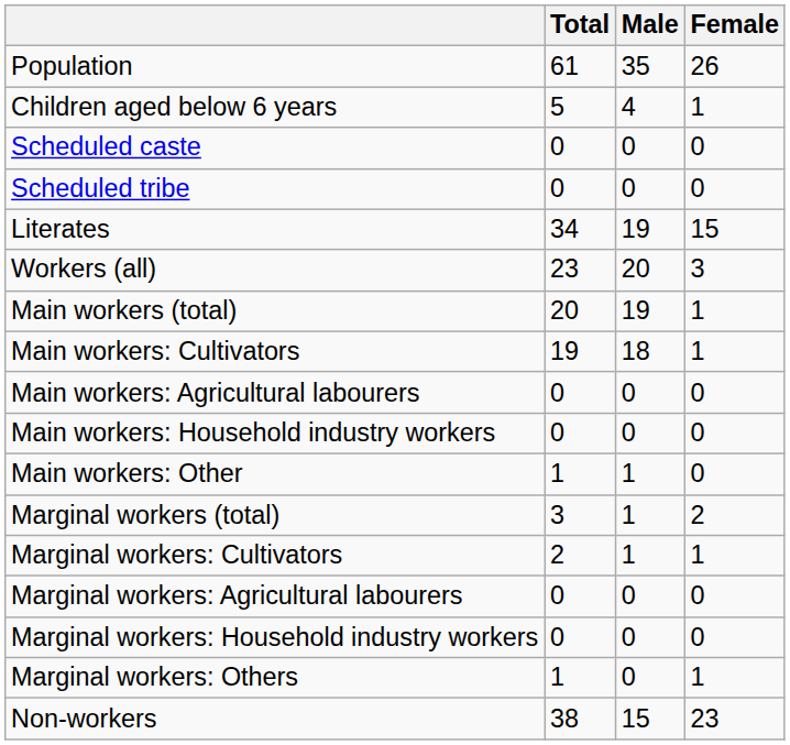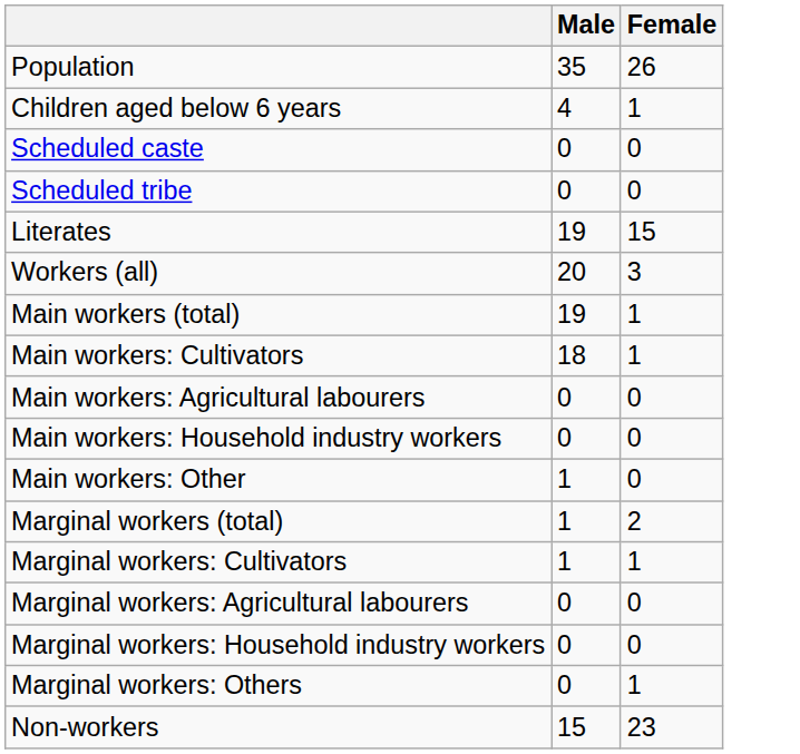- column: Total | 61 | 5 | 0 | 0 | 34 | 23 | 20 | 19 | 0 | 0 | 1 | 3 | 2 | 0 | 0 | 1 | 38
